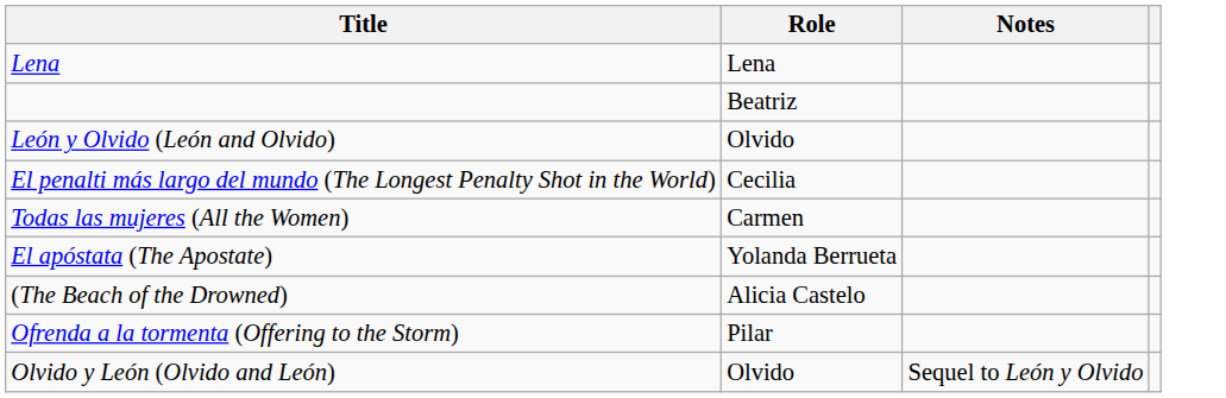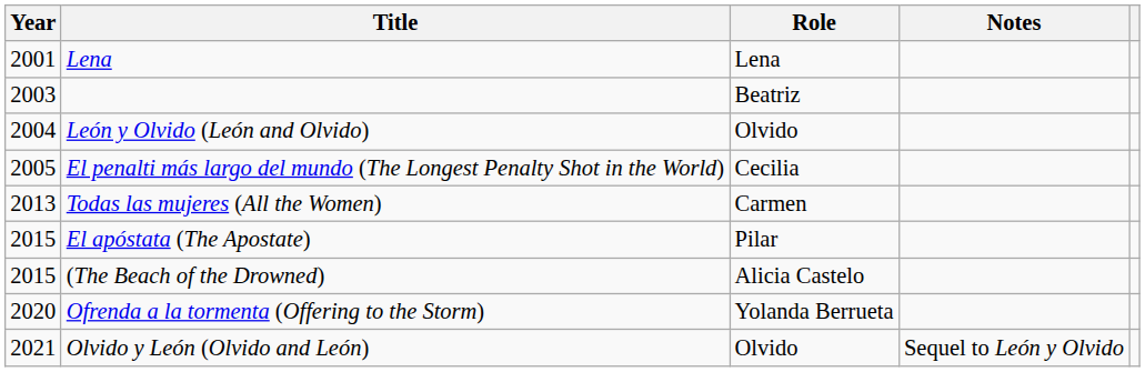+ column: Year | 2001 | 2003 | 2004 | 2005 | 2013 | 2015 | 2015 | 2020 | 2021
El apóstata (The Apostate) | Role: Yolanda Berrueta -> Pilar
Ofrenda a la tormenta (Offering to the Storm) | Role: Pilar -> Yolanda Berrueta
